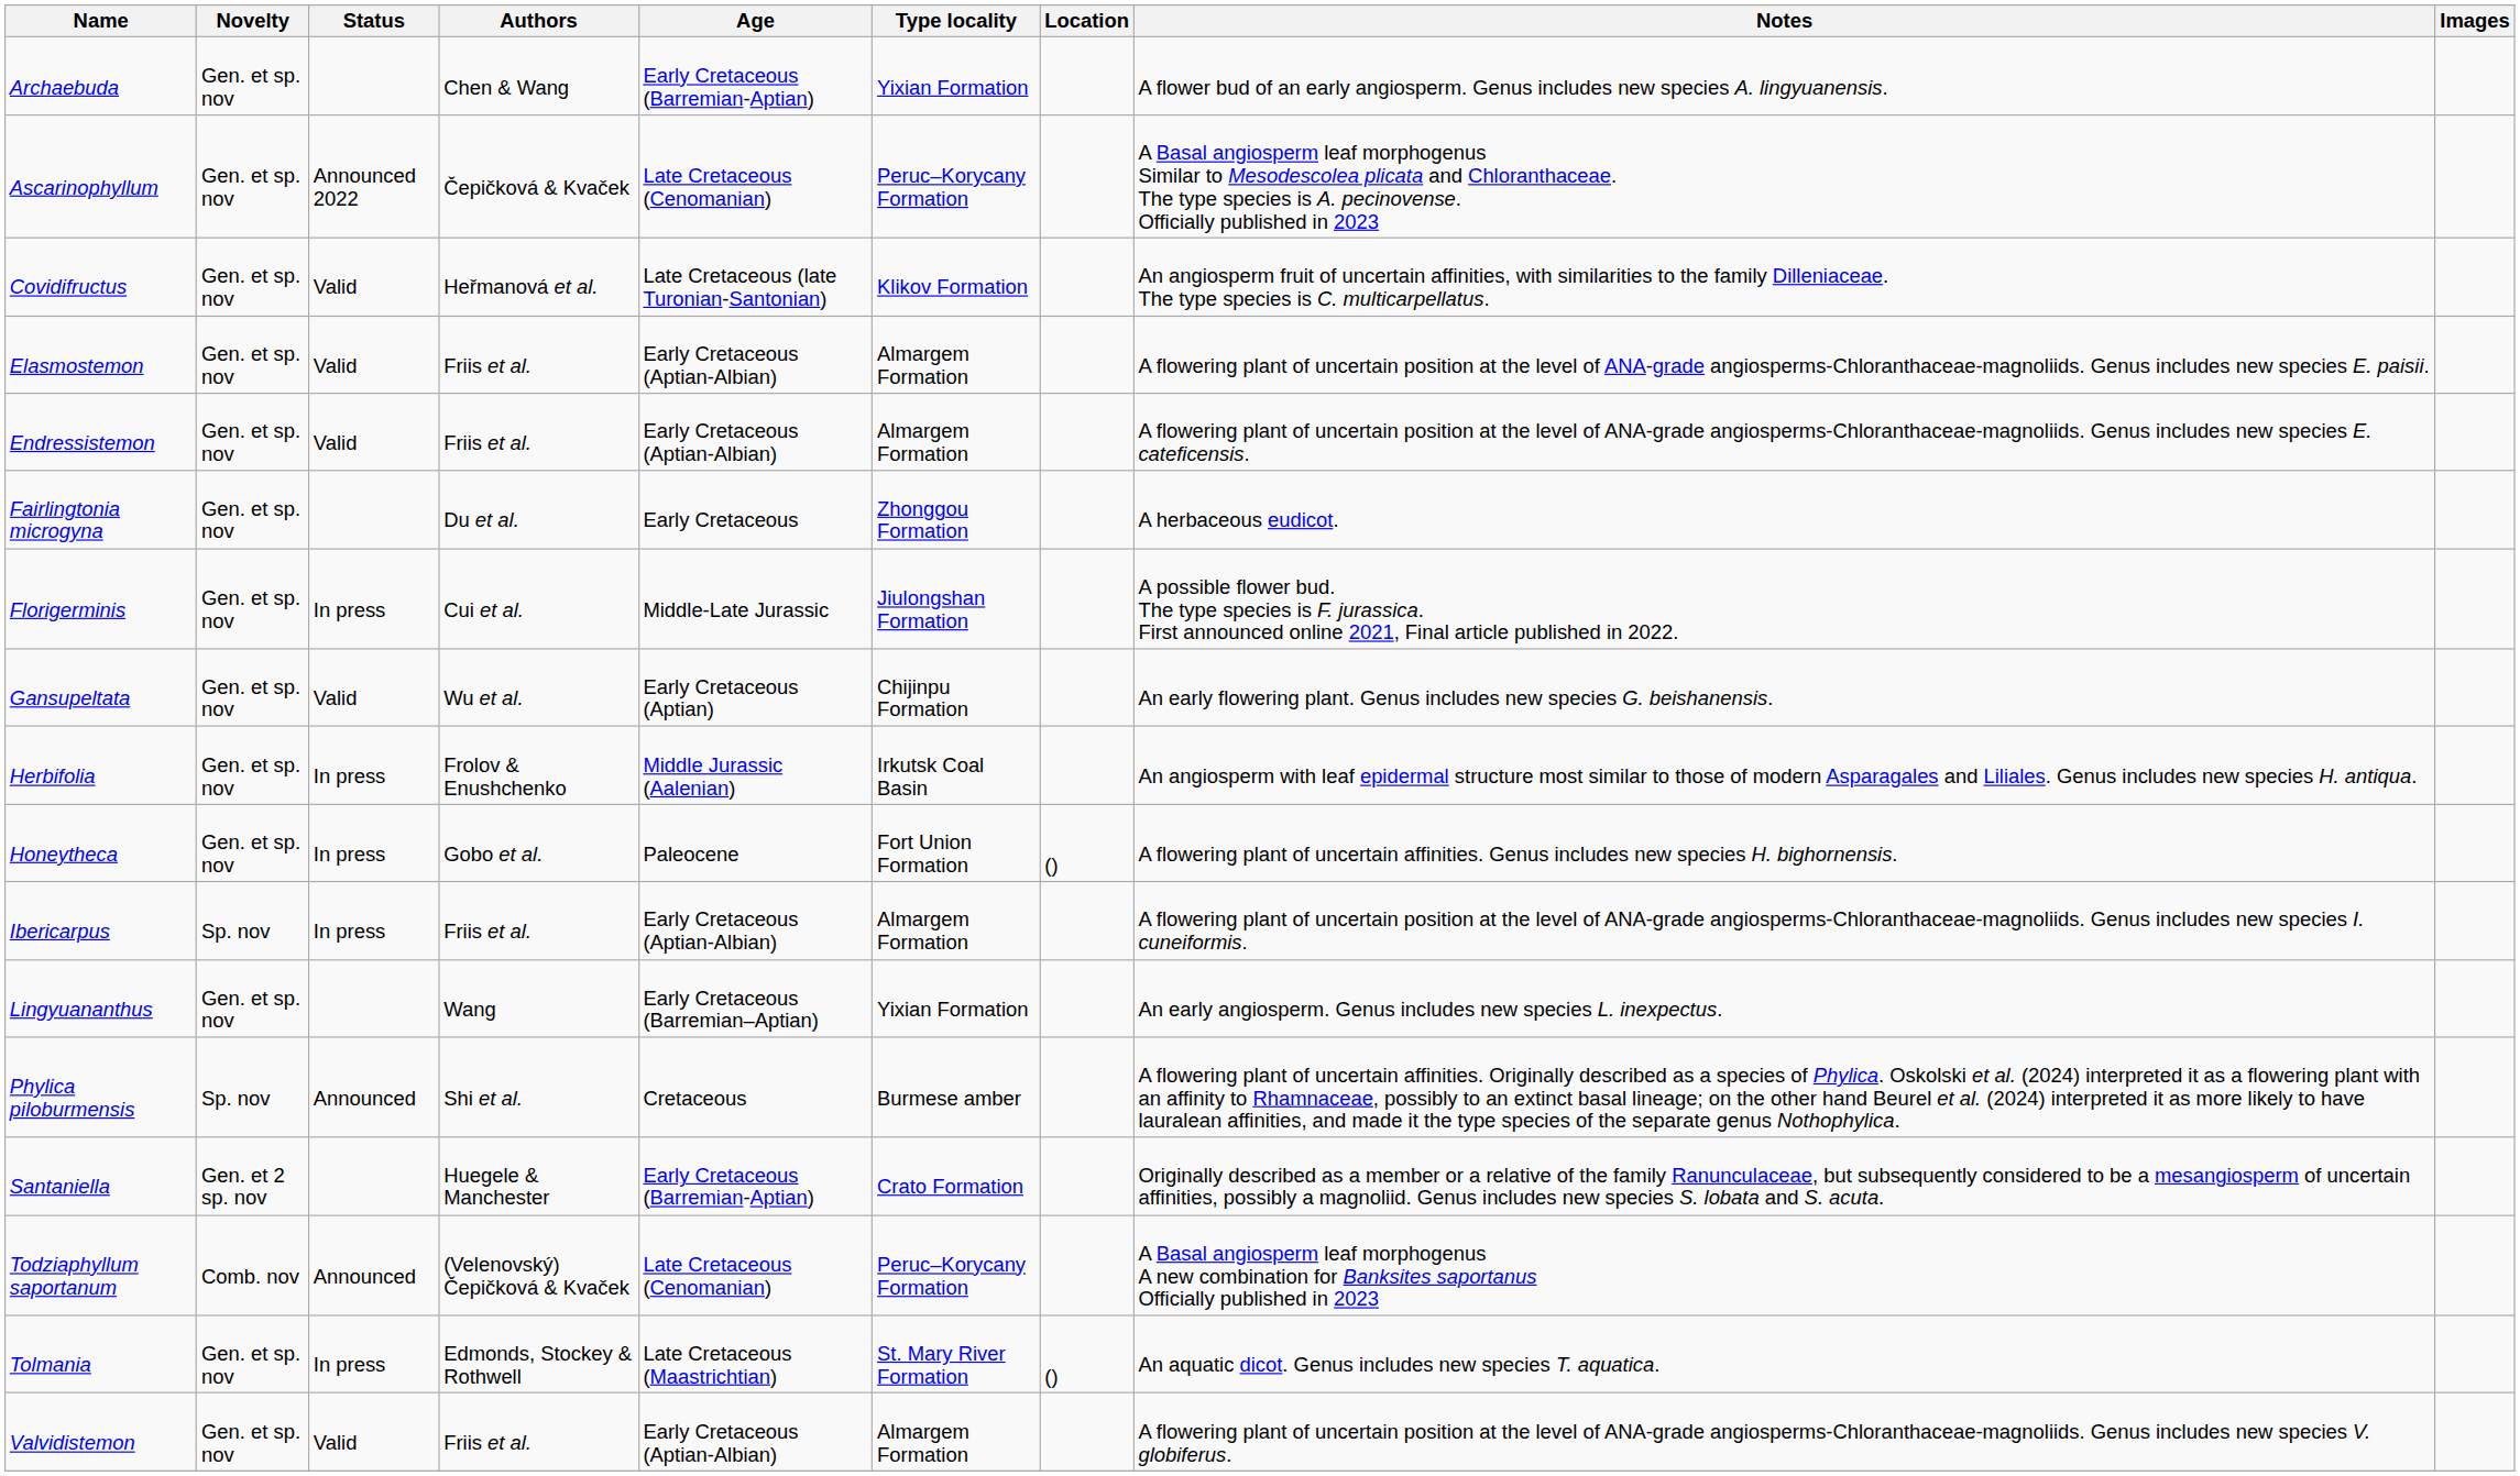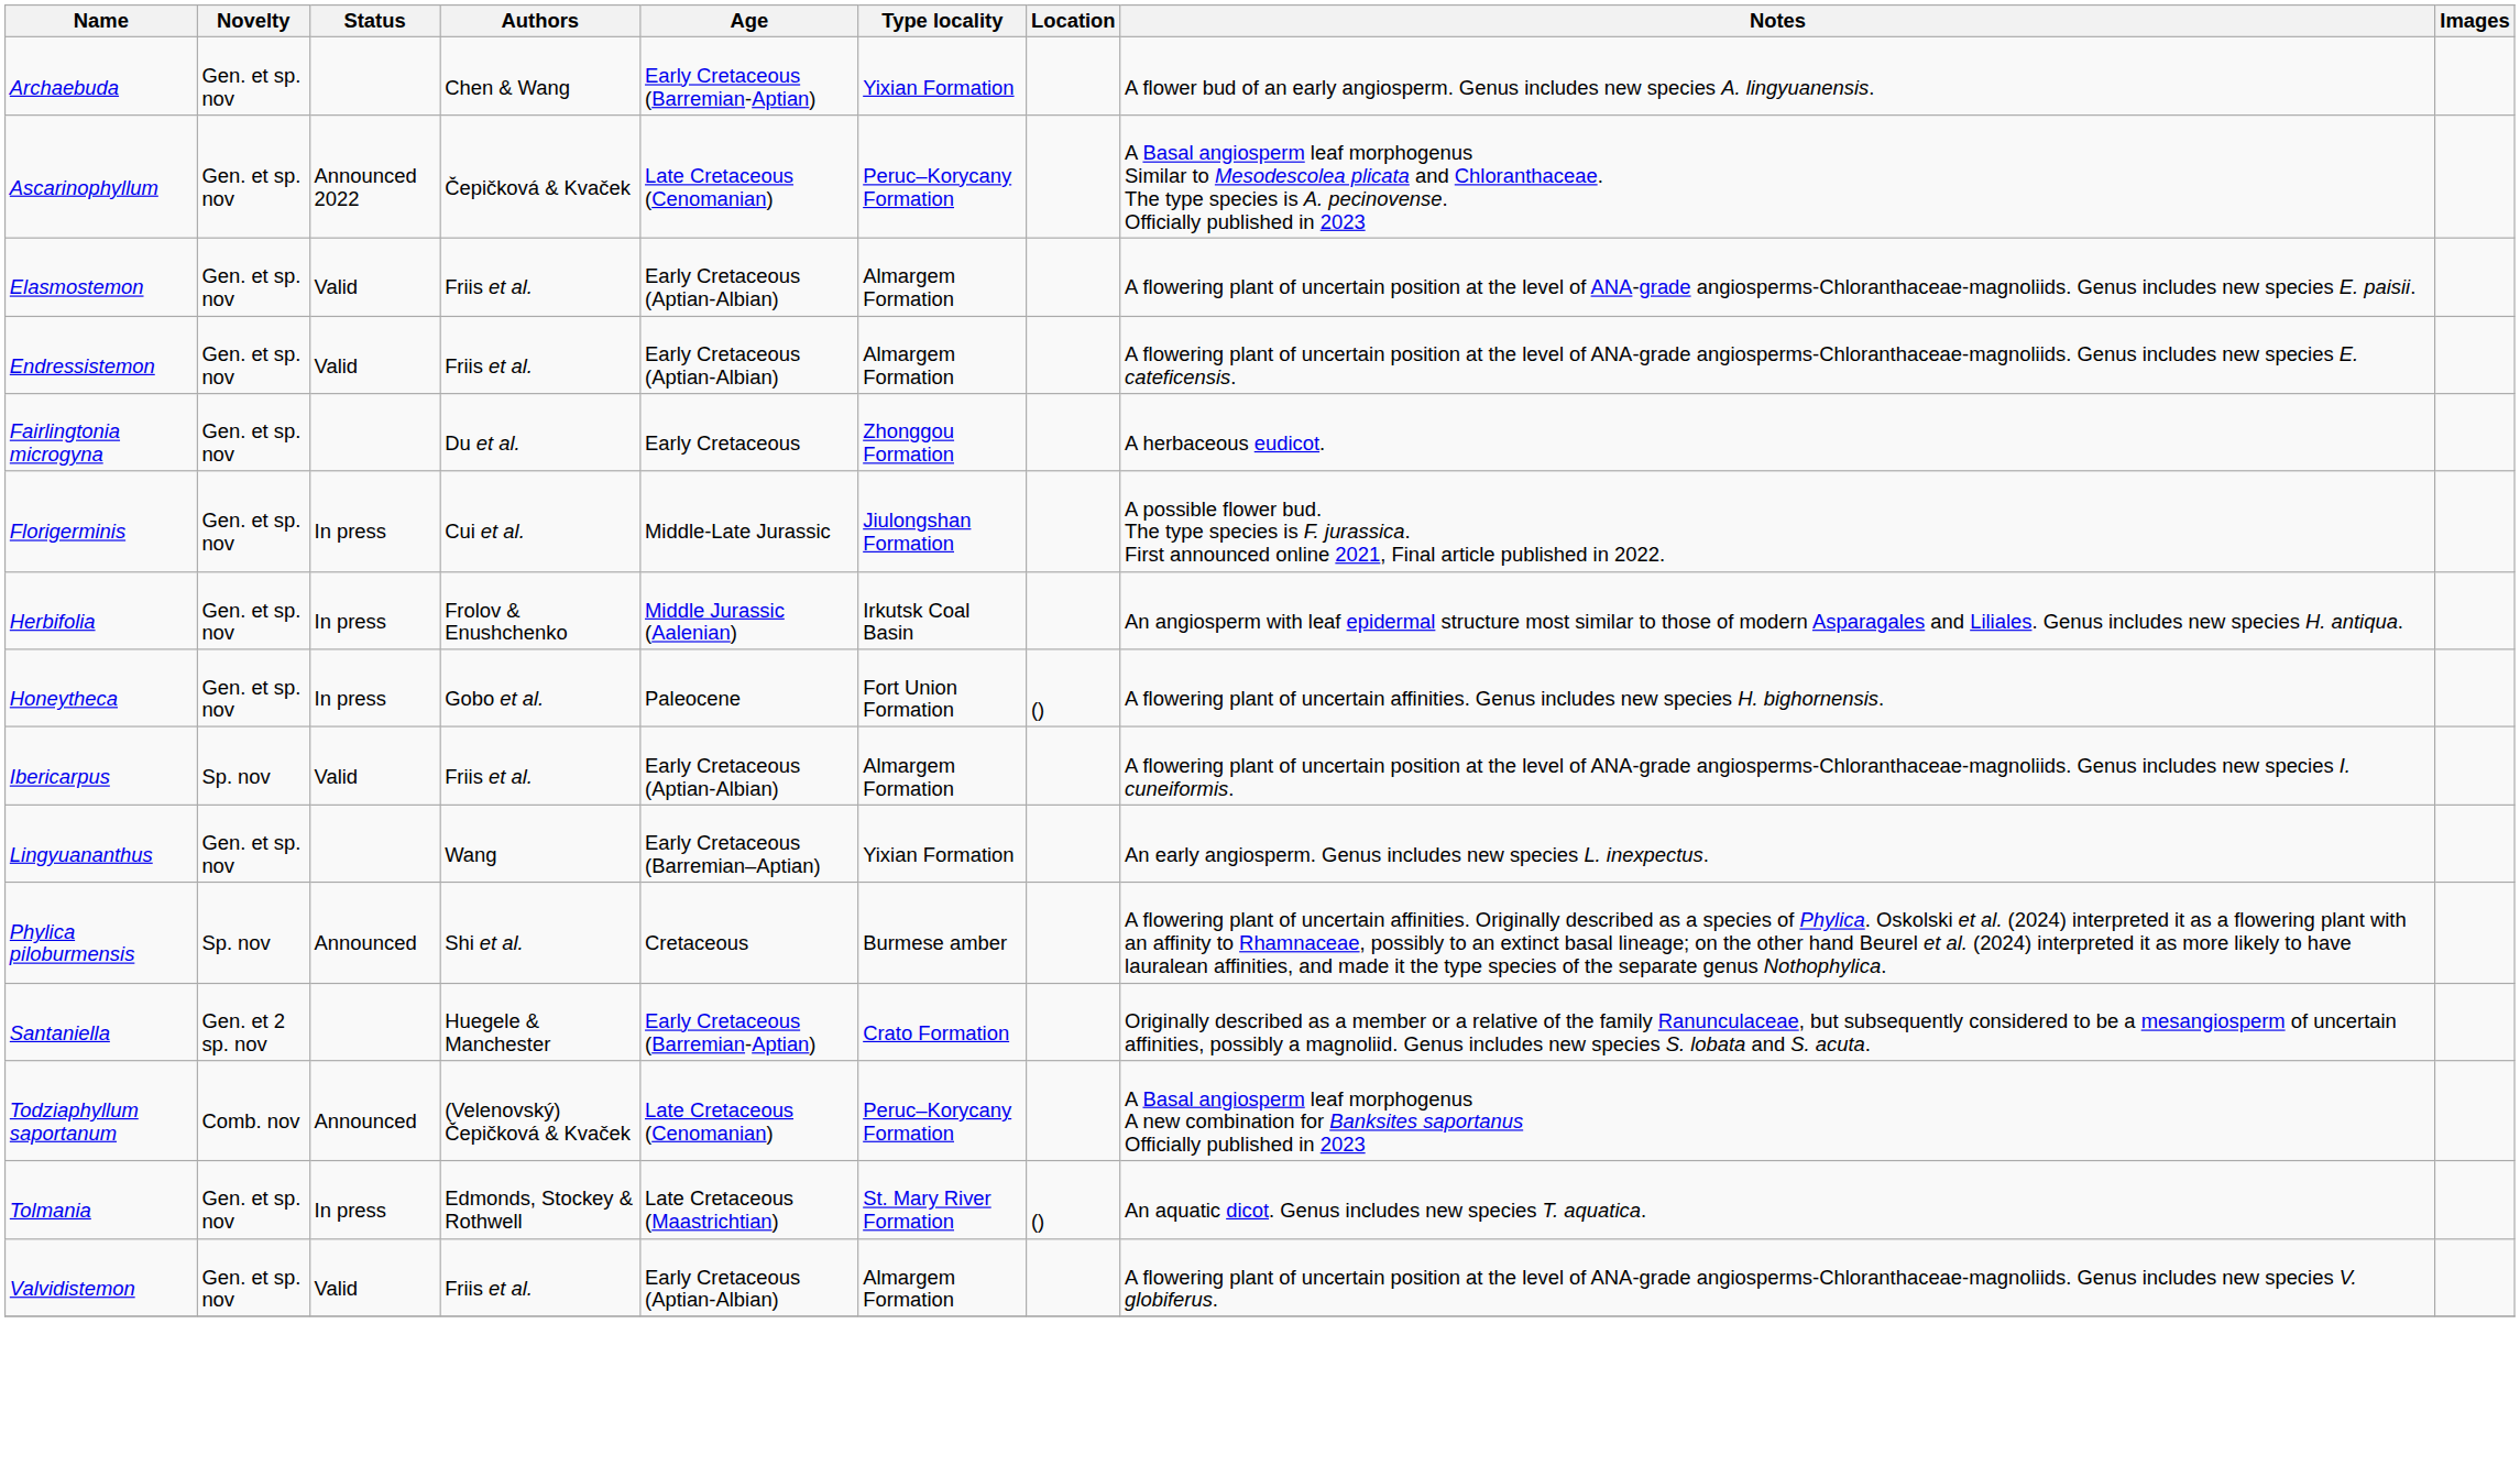- row: Covidifructus | Gen. et sp. nov | Valid | Heřmanová et al. | Late Cretaceous (late Turonian-Santonian) | Klikov Formation | An angiosperm fruit of uncertain affinities, with similarities to the family Dilleniaceae. The type species is C. multicarpellatus.
- row: Gansupeltata | Gen. et sp. nov | Valid | Wu et al. | Early Cretaceous (Aptian) | Chijinpu Formation | An early flowering plant. Genus includes new species G. beishanensis.
Ibericarpus | Status: In press -> Valid
